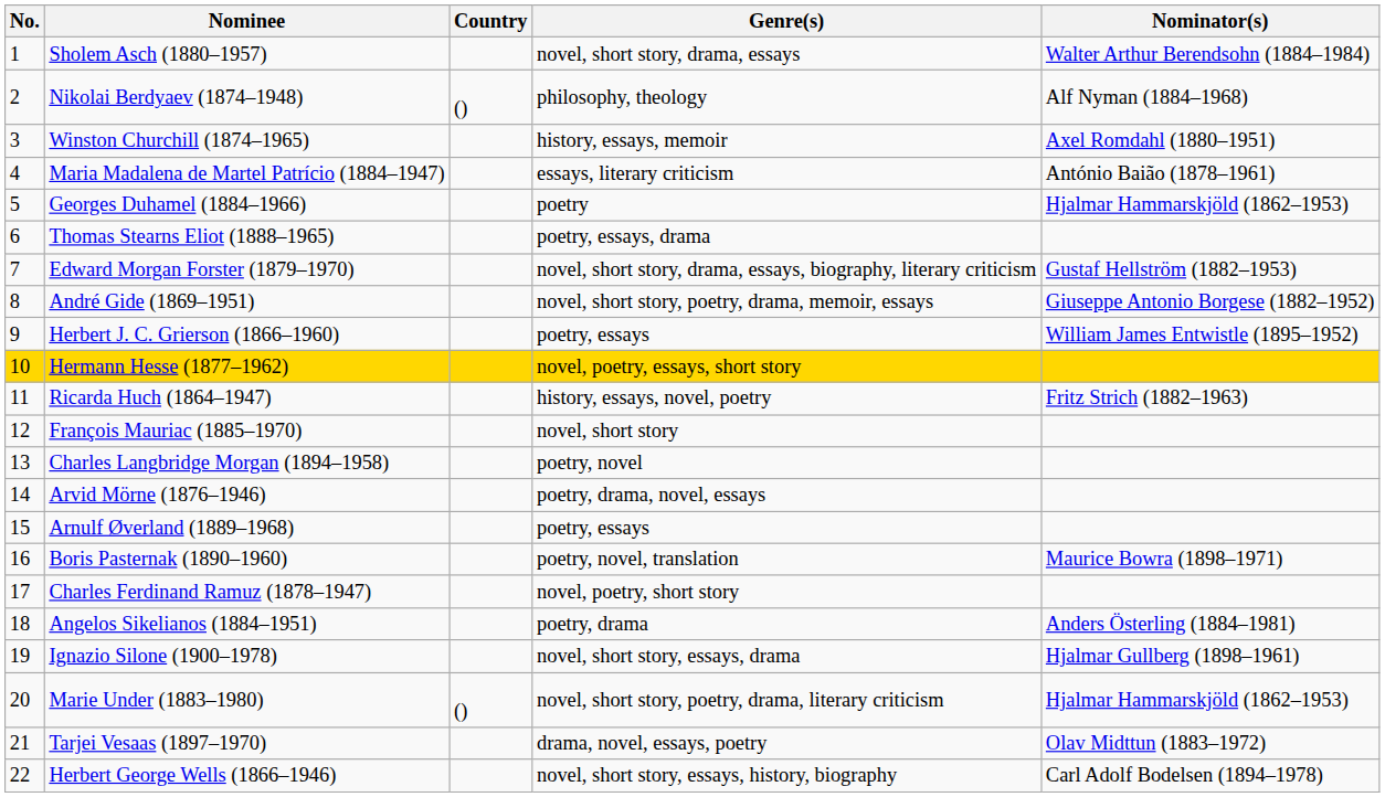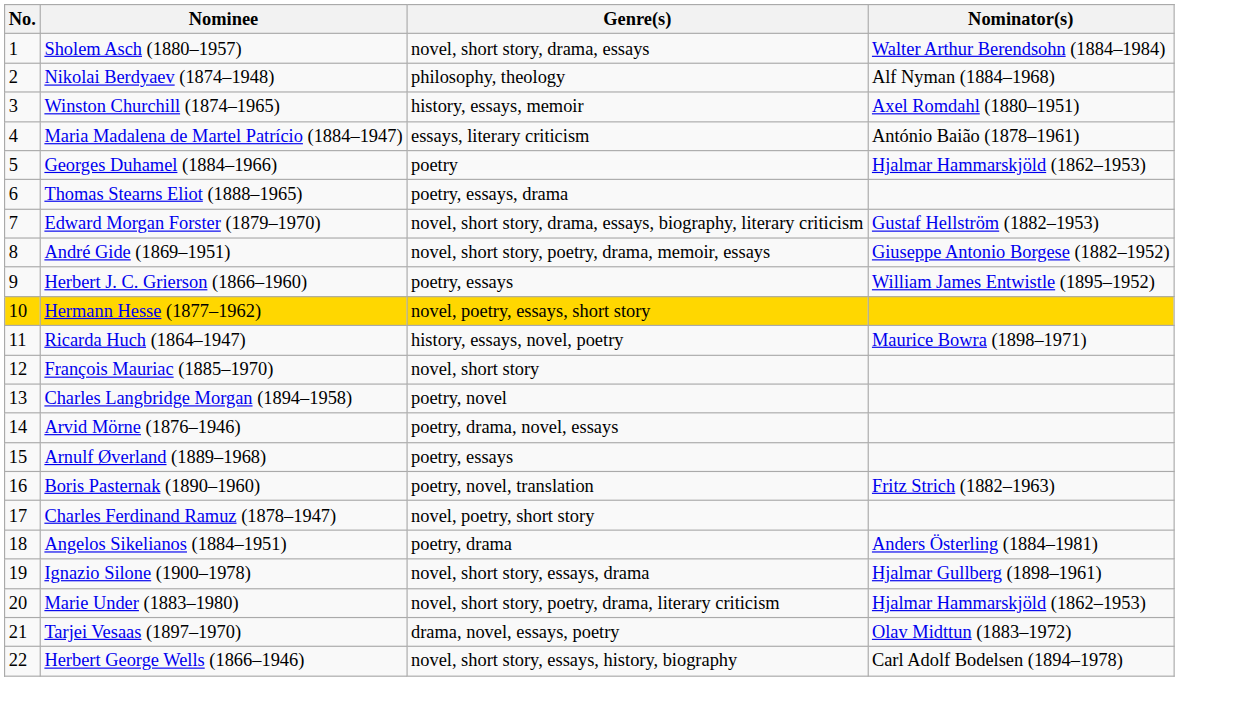- column: Country | () | ()
Ricarda Huch (1864–1947) | Nominator(s): Fritz Strich (1882–1963) -> Maurice Bowra (1898–1971)
Boris Pasternak (1890–1960) | Nominator(s): Maurice Bowra (1898–1971) -> Fritz Strich (1882–1963)
